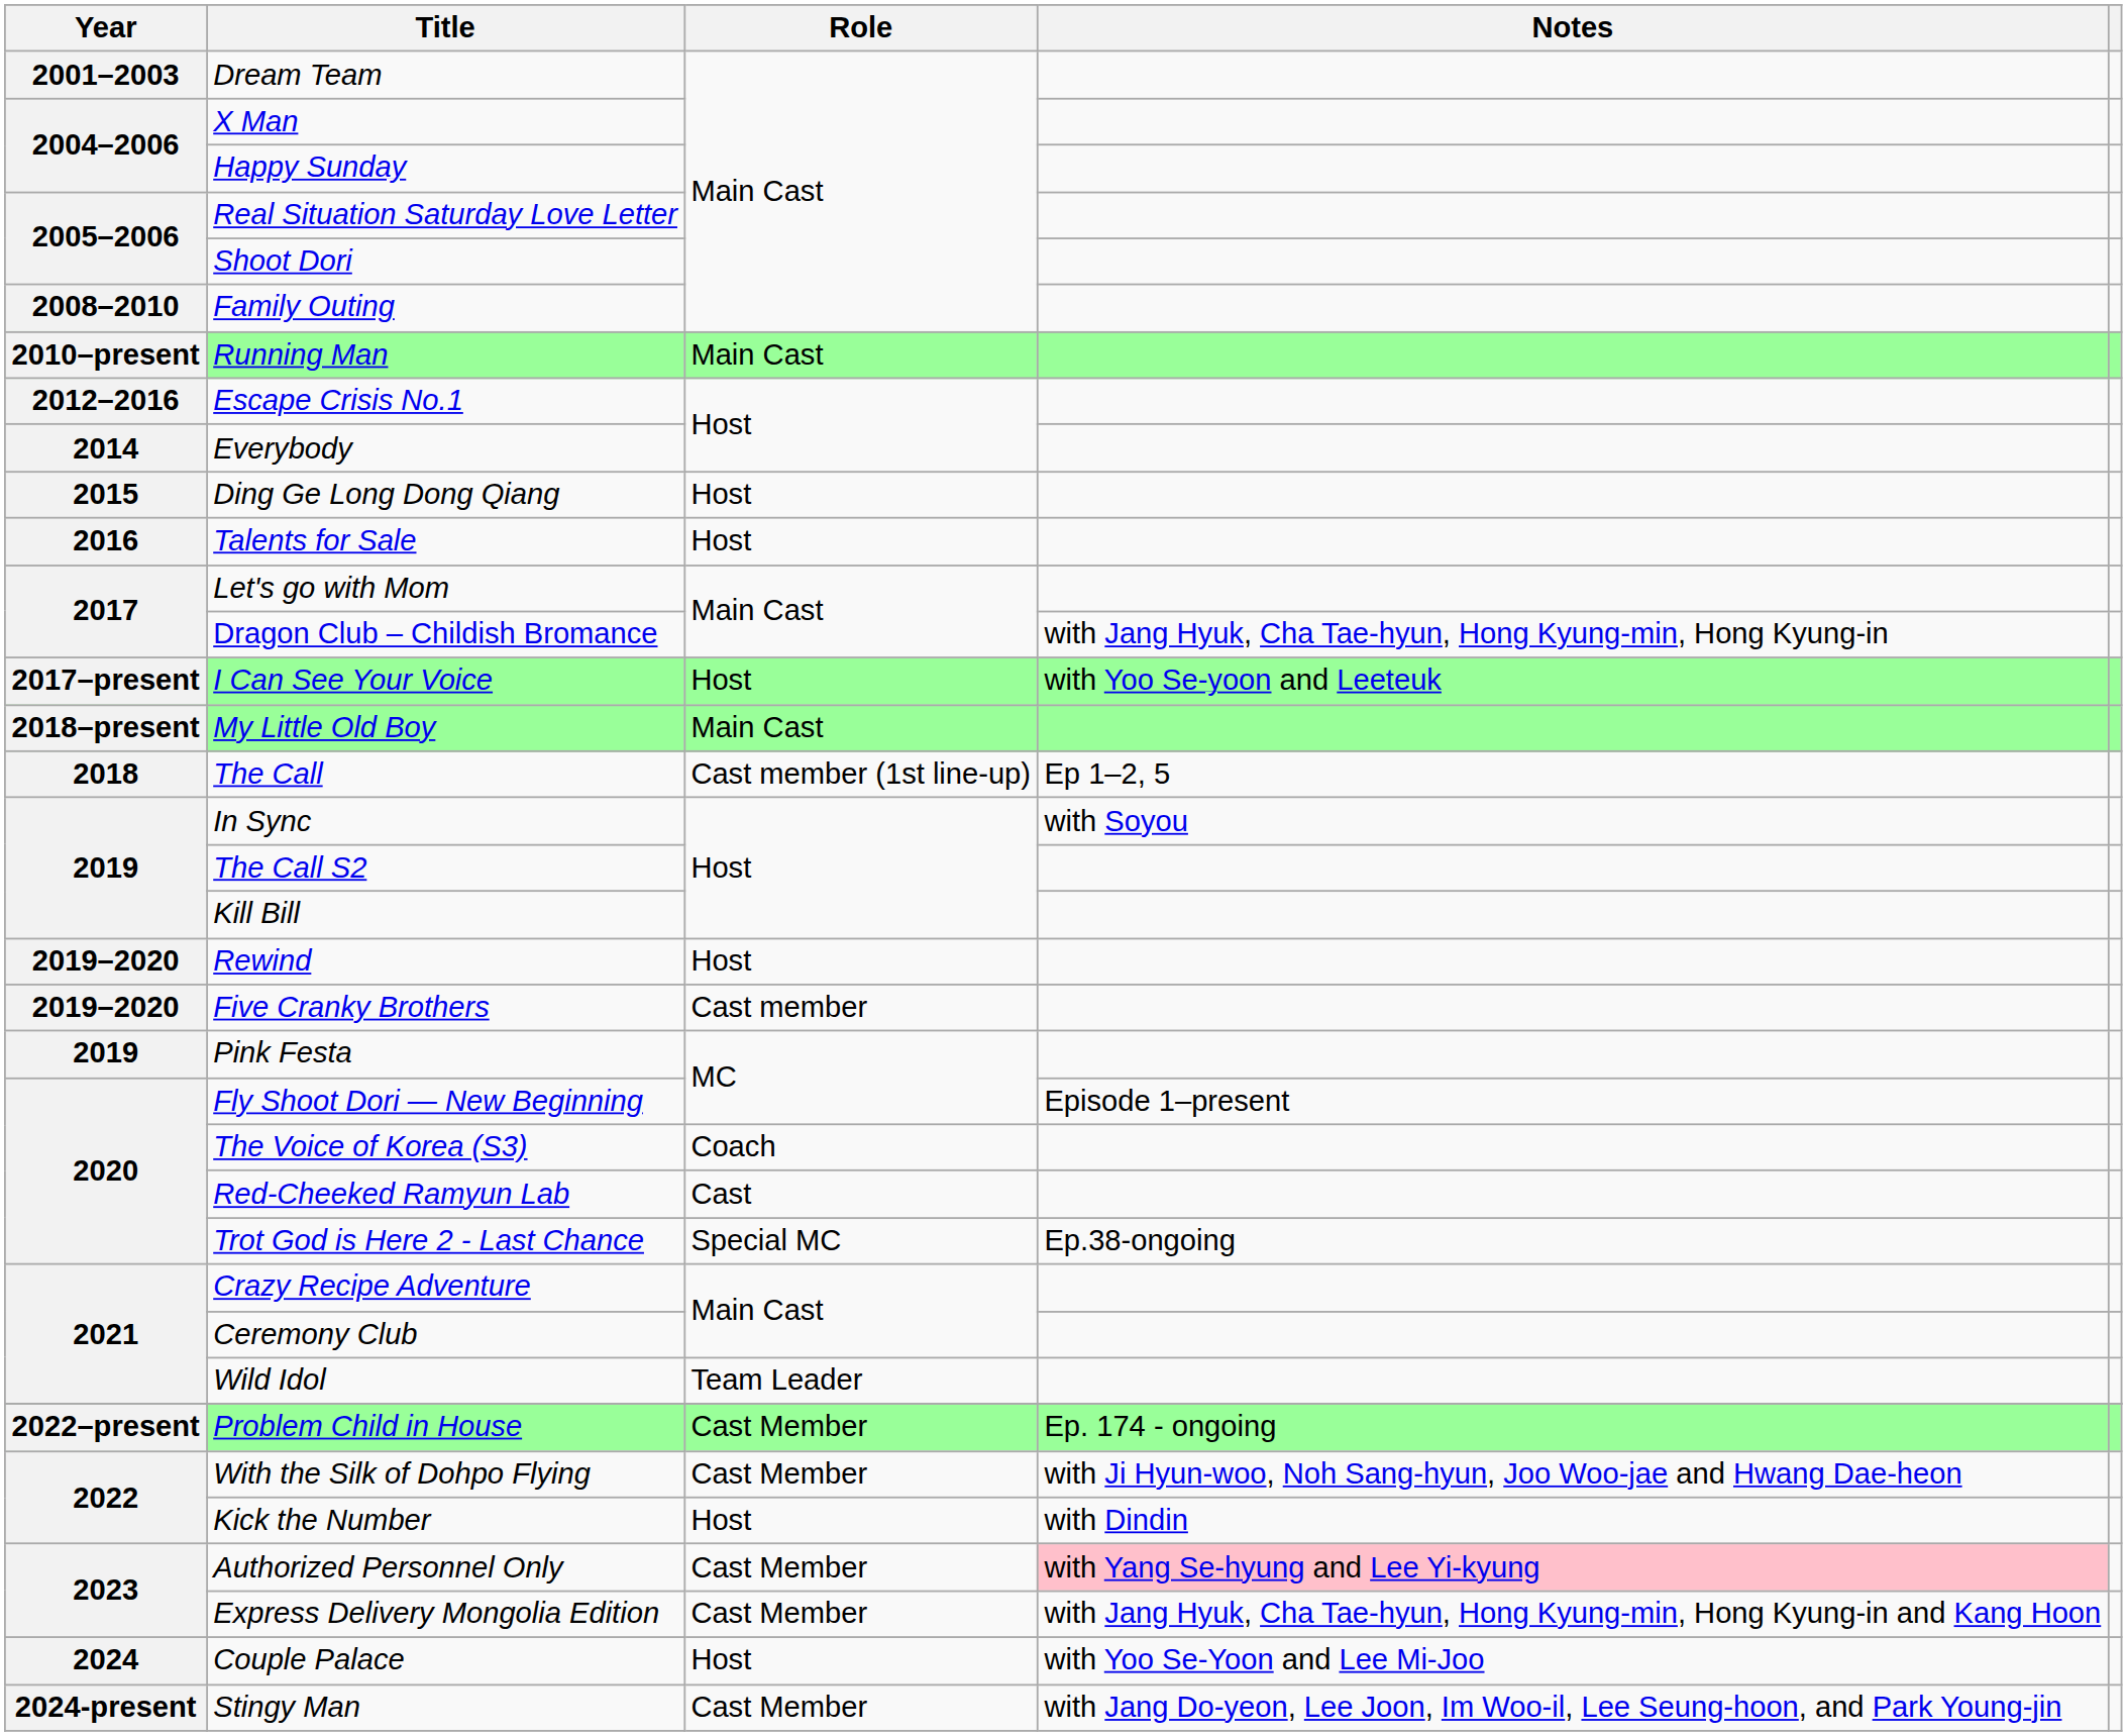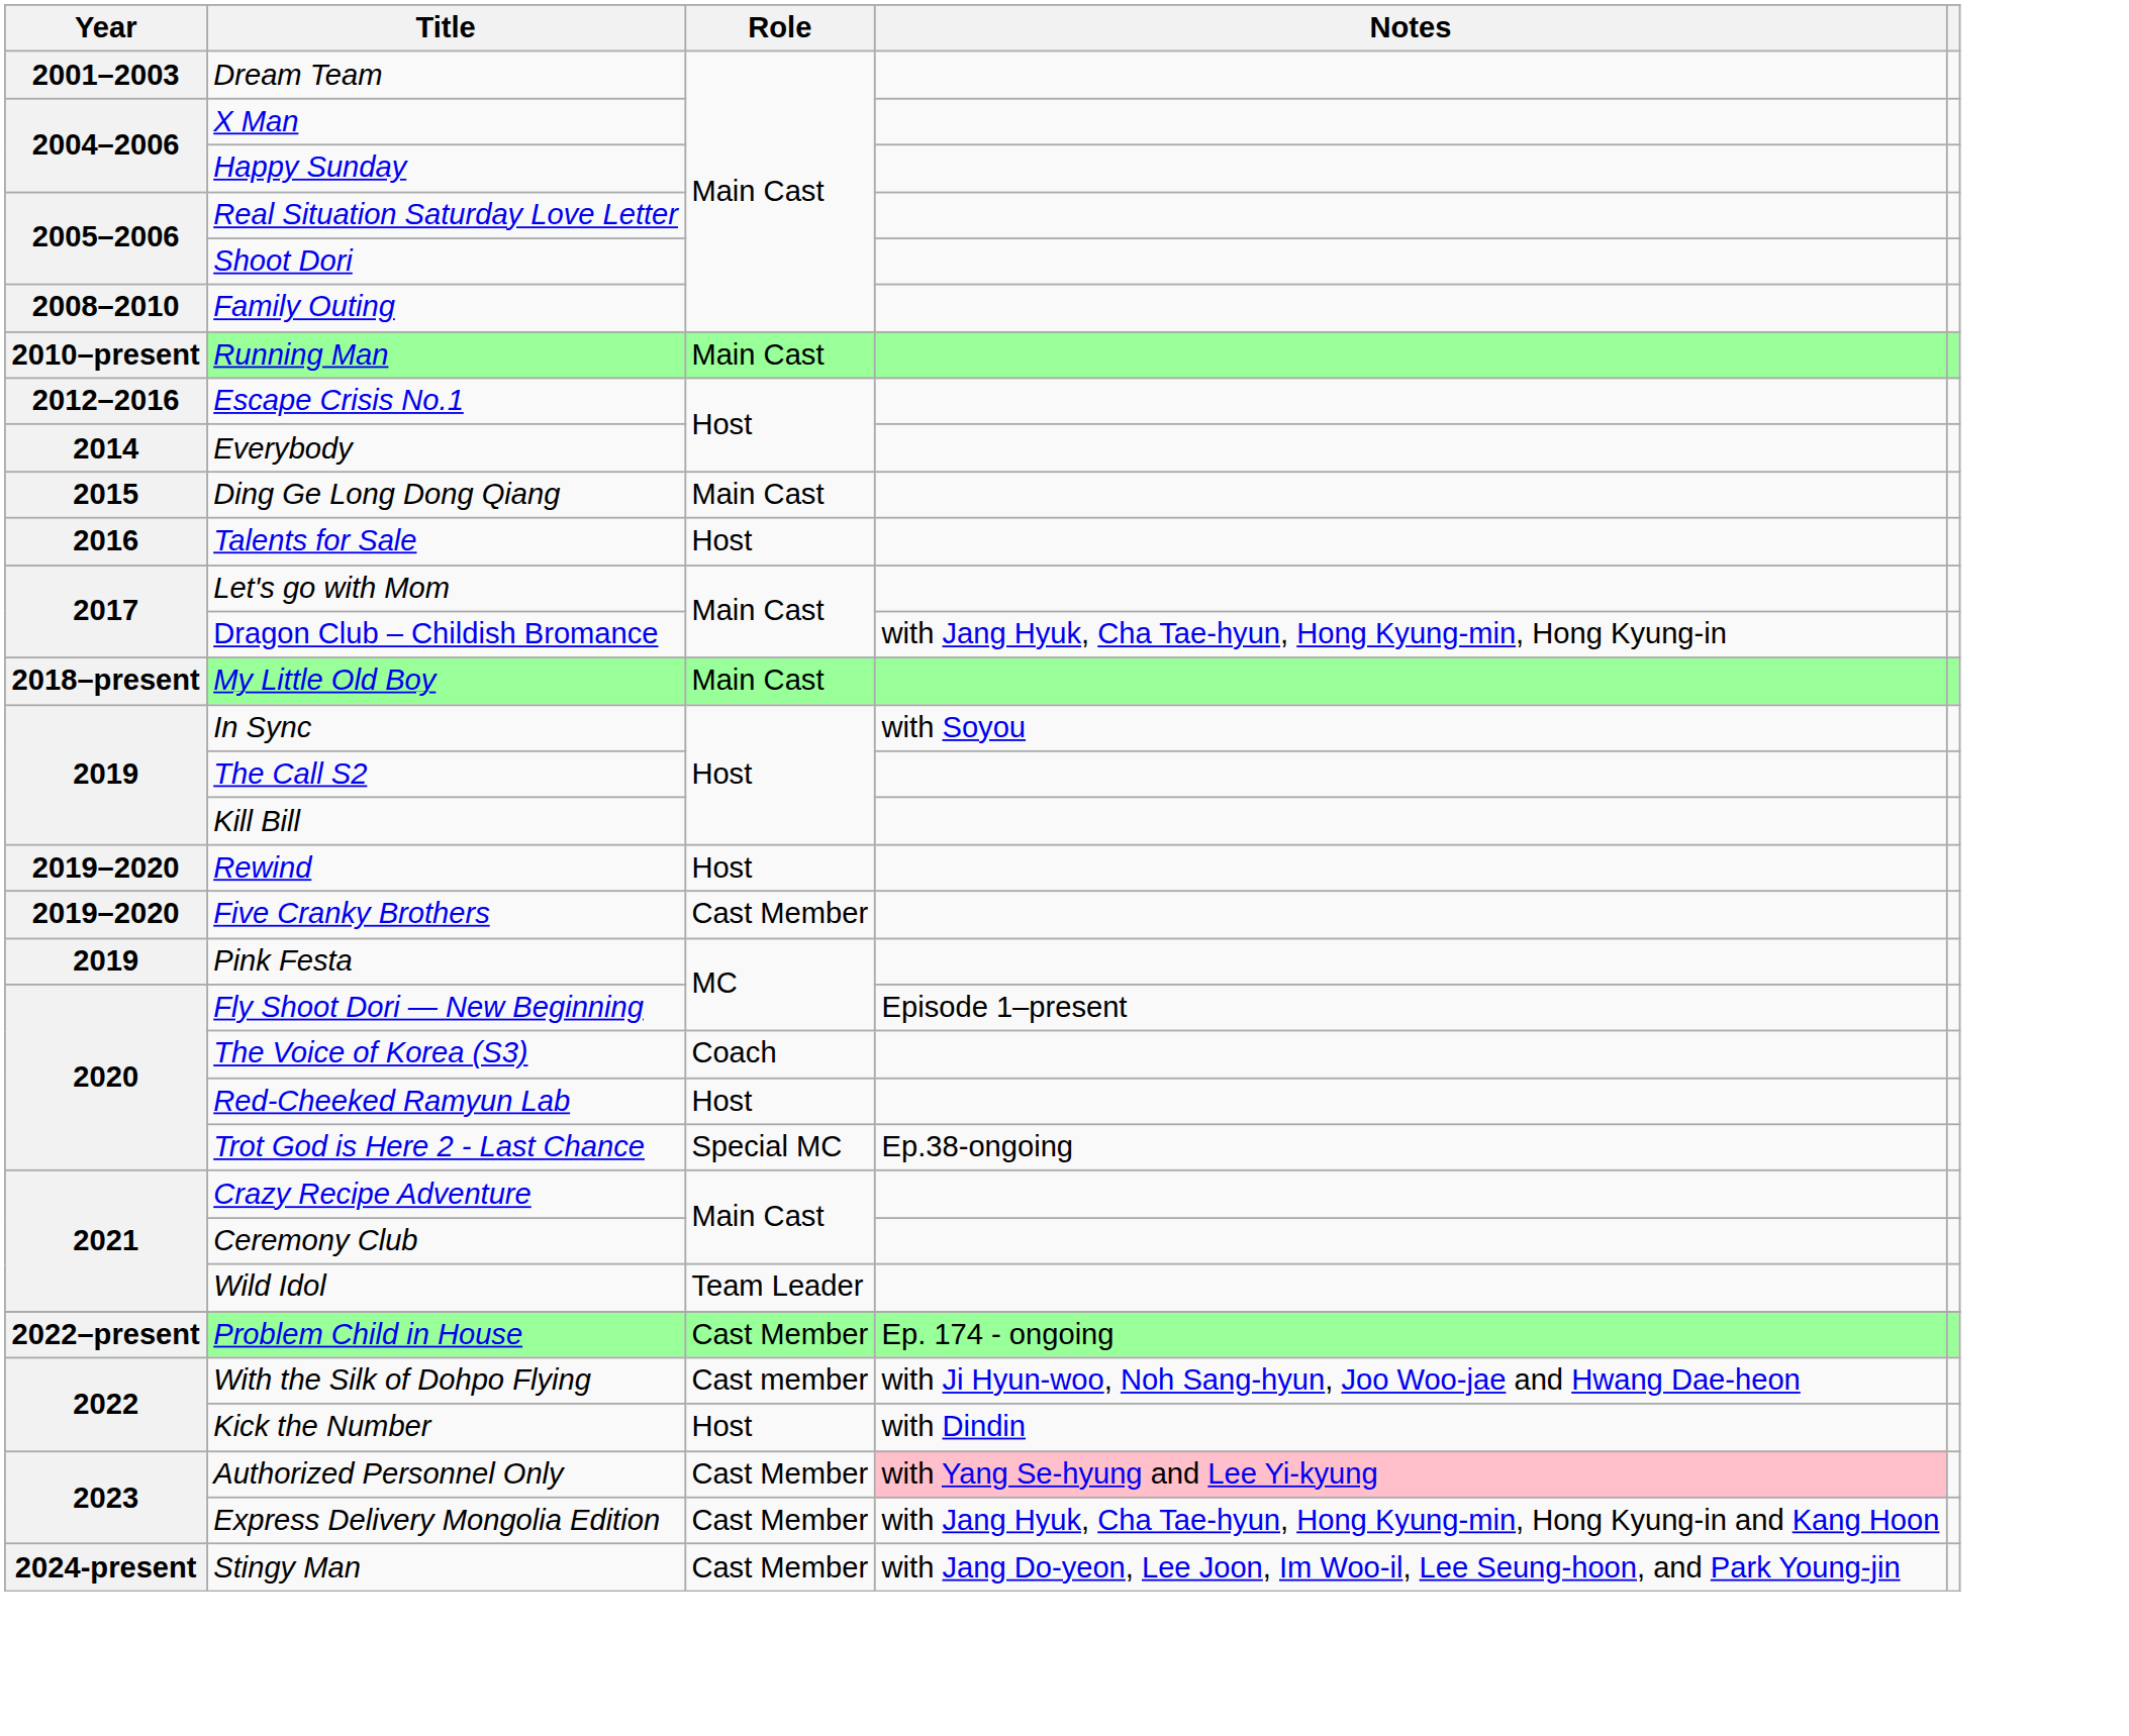Ding Ge Long Dong Qiang | Role: Host -> Main Cast
- row: 2017–present | I Can See Your Voice | Host | with Yoo Se-yoon and Leeteuk
- row: 2018 | The Call | Cast member (1st line-up) | Ep 1–2, 5
Five Cranky Brothers | Role: Cast member -> Cast Member
Red-Cheeked Ramyun Lab | Role: Cast -> Host
With the Silk of Dohpo Flying | Role: Cast Member -> Cast member
- row: 2024 | Couple Palace | Host | with Yoo Se-Yoon and Lee Mi-Joo
